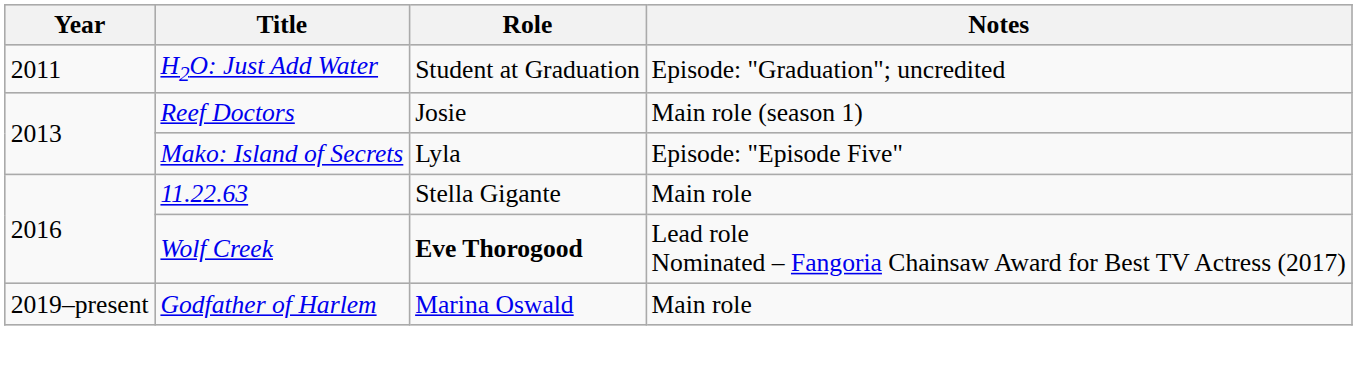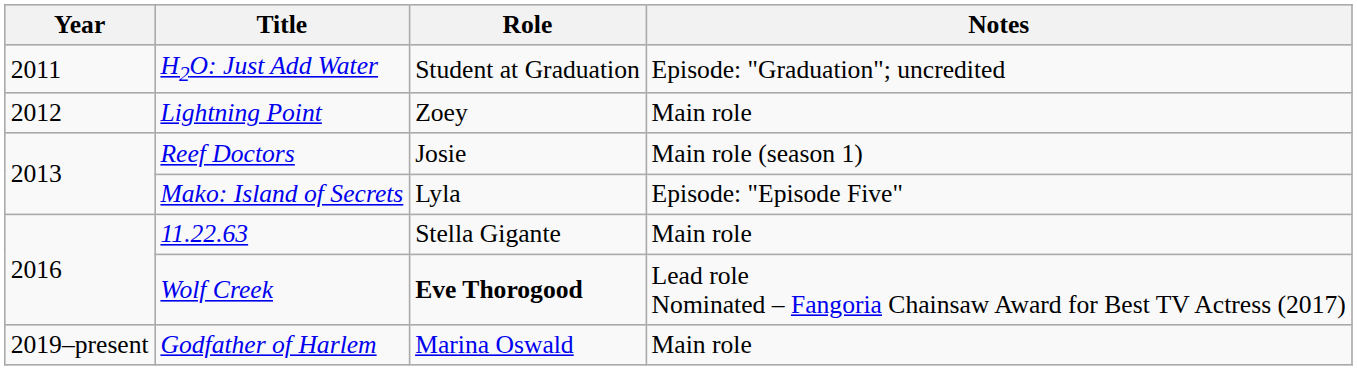+ row: 2012 | Lightning Point | Zoey | Main role
